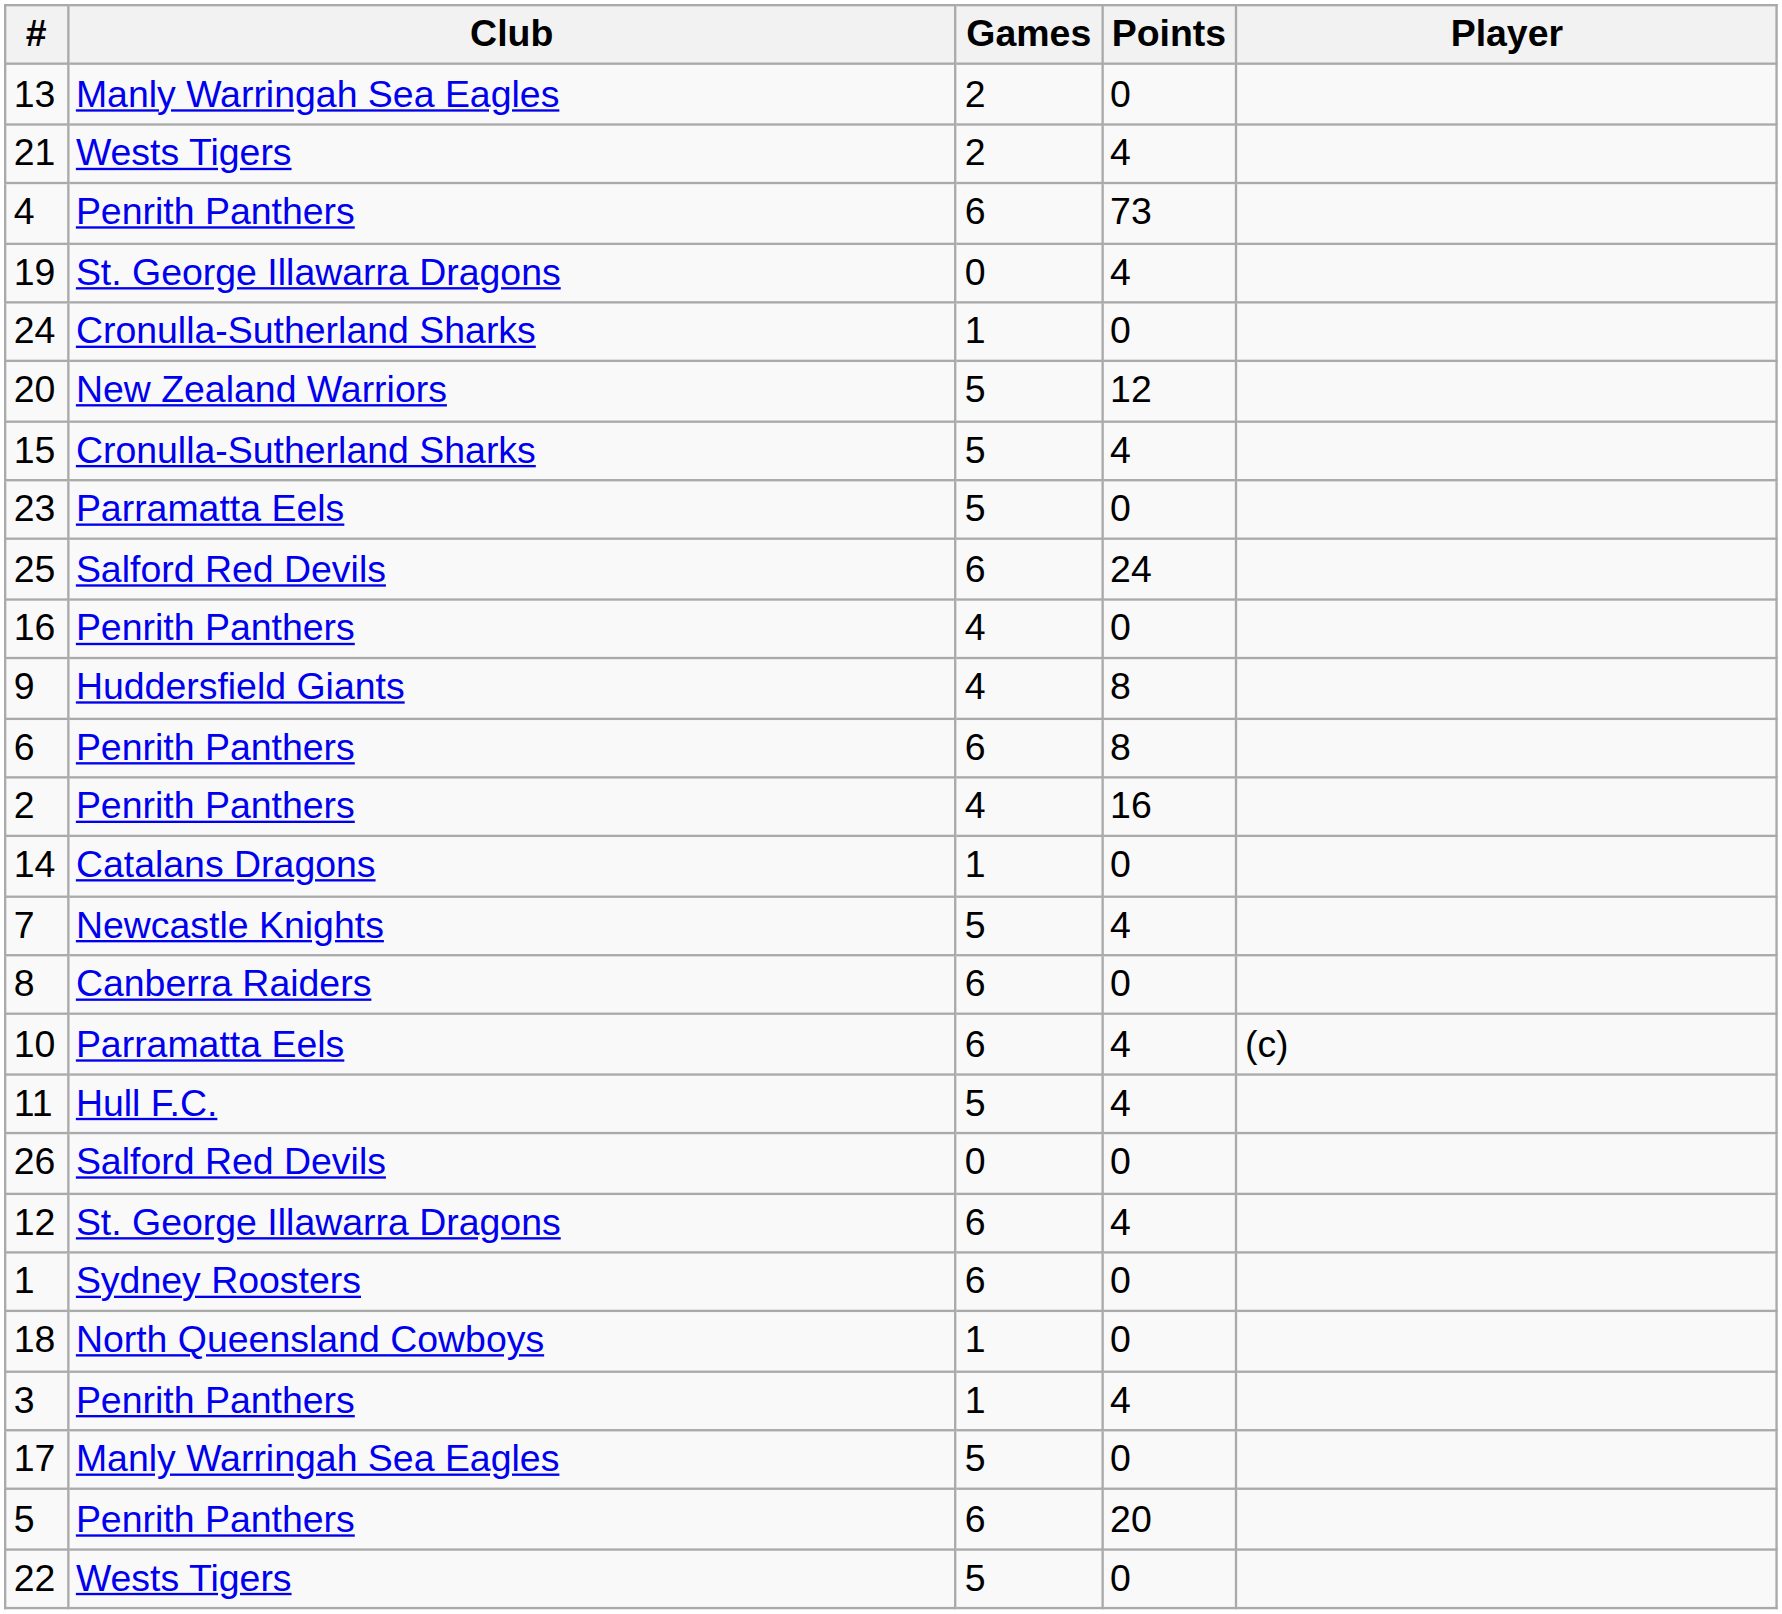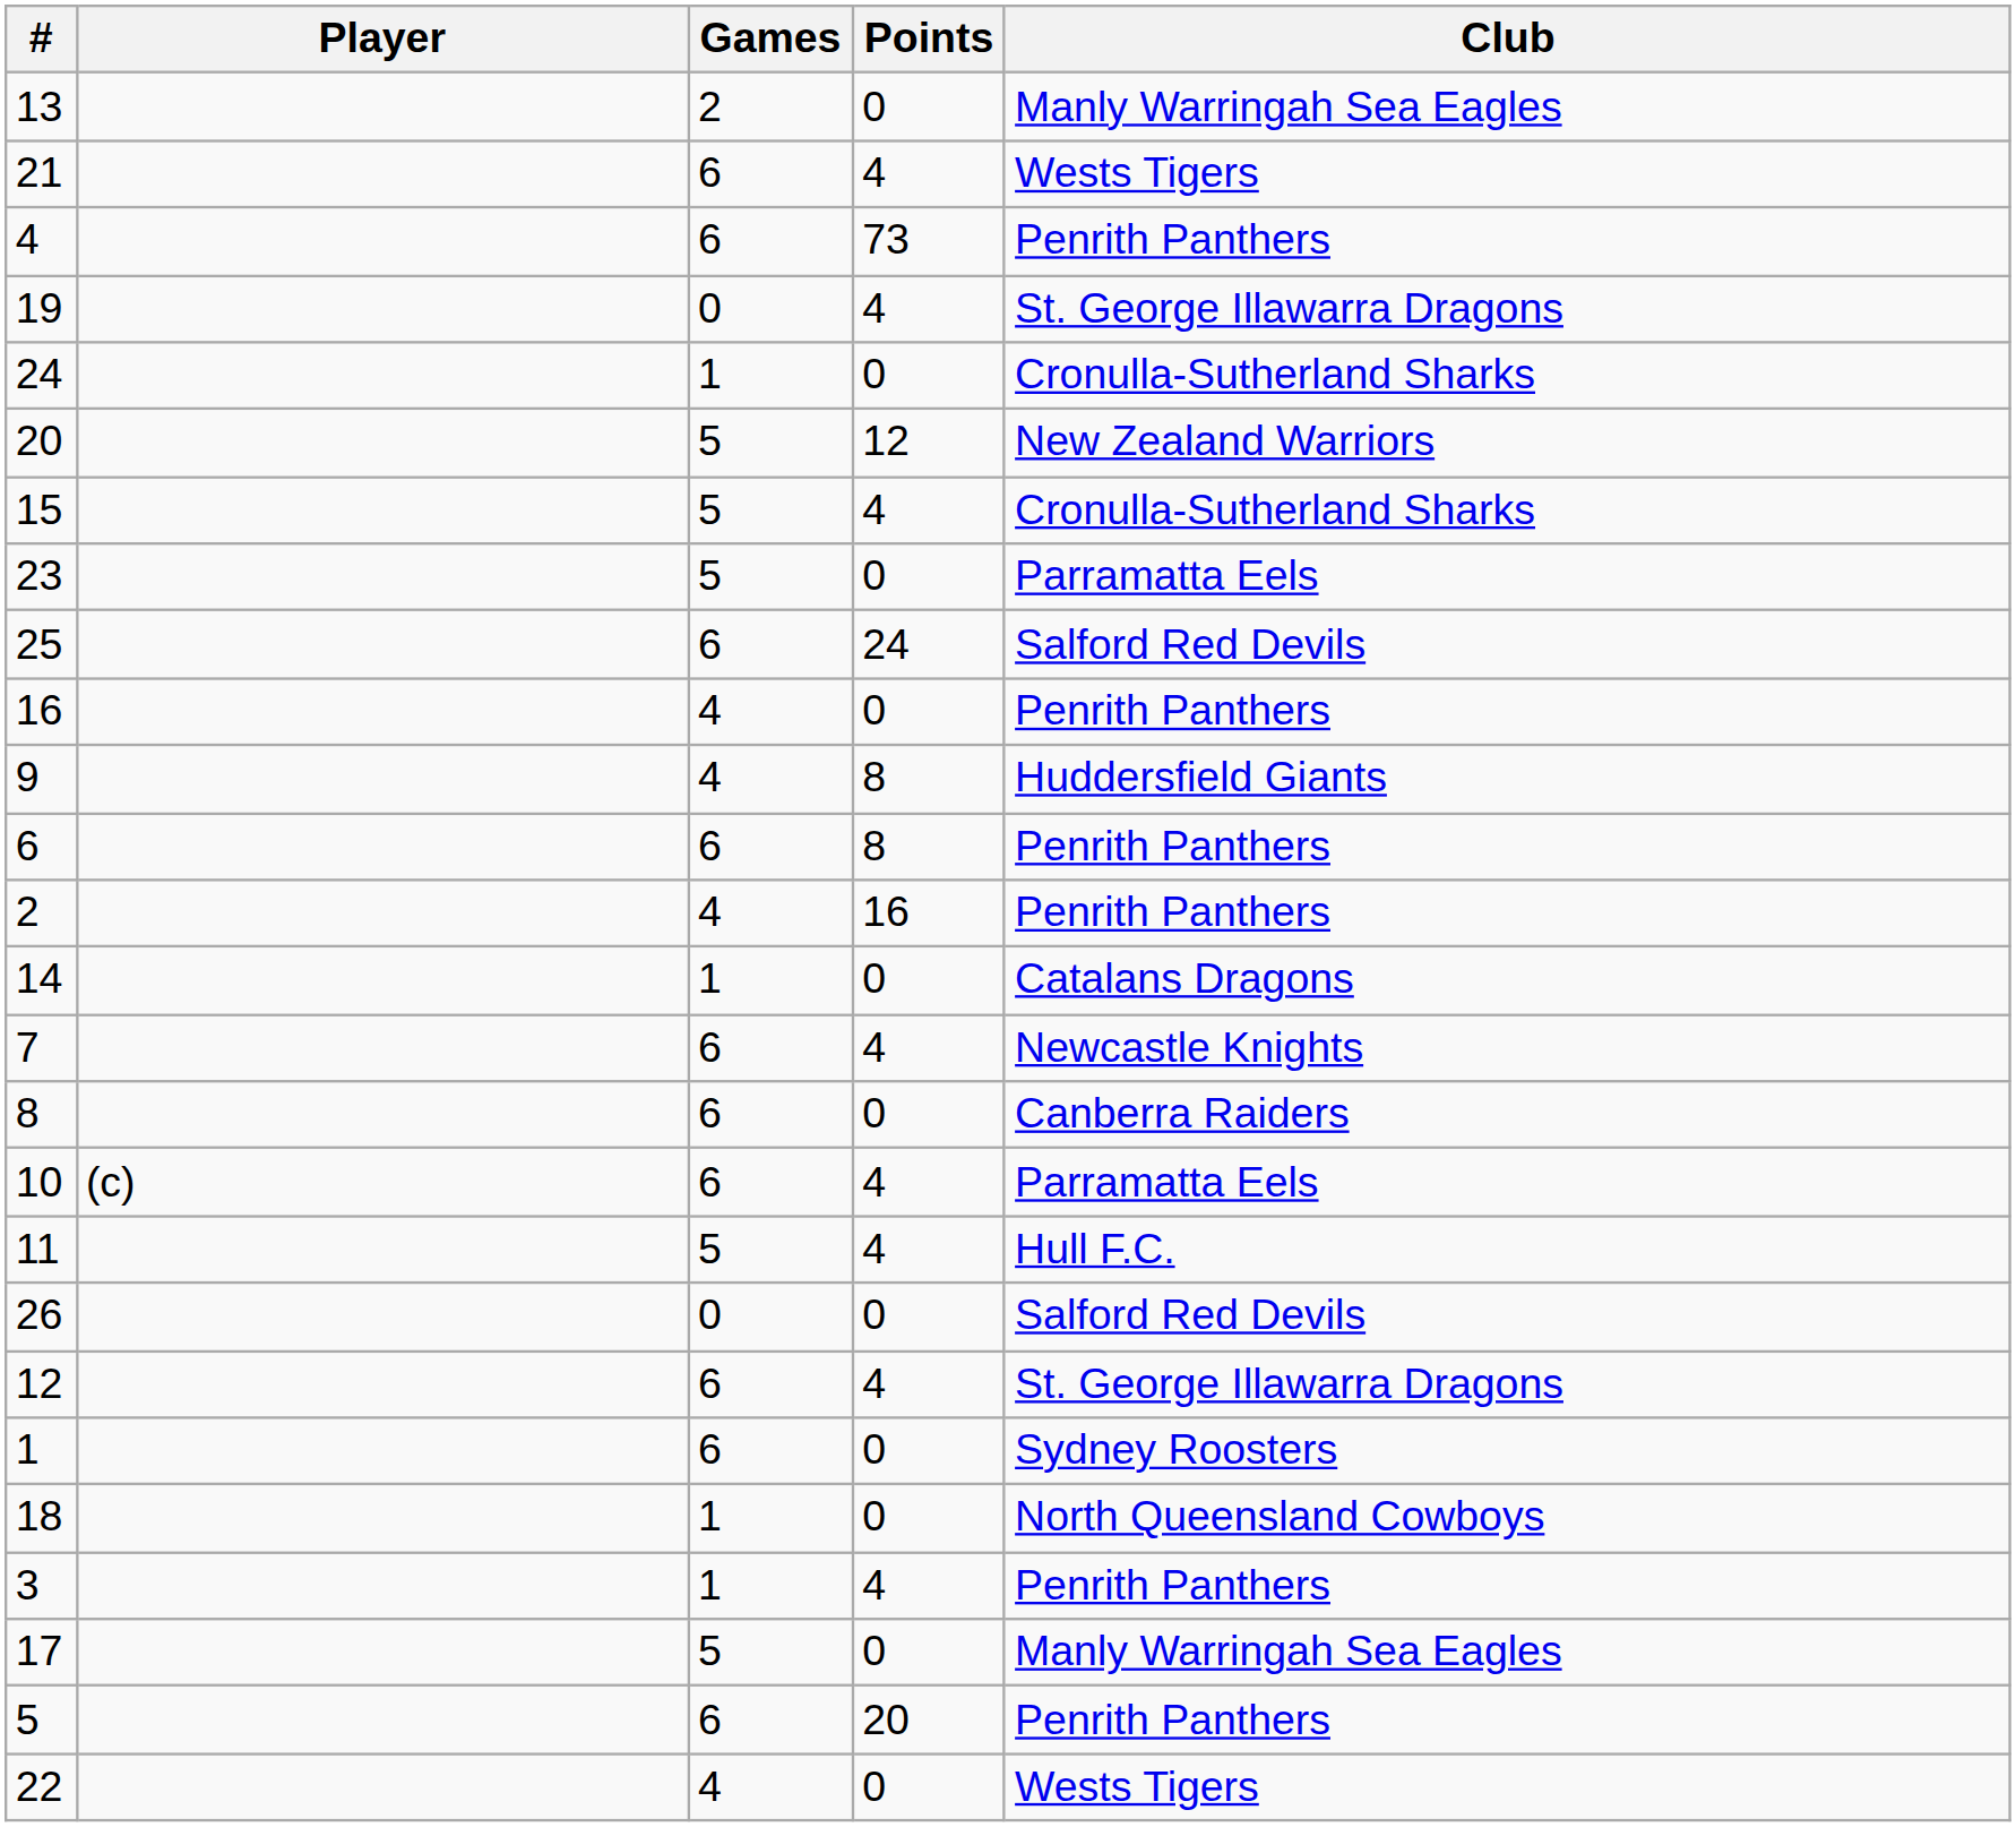columns swapped: Player <-> Club
21 | Games: 2 -> 6
7 | Games: 5 -> 6
22 | Games: 5 -> 4
